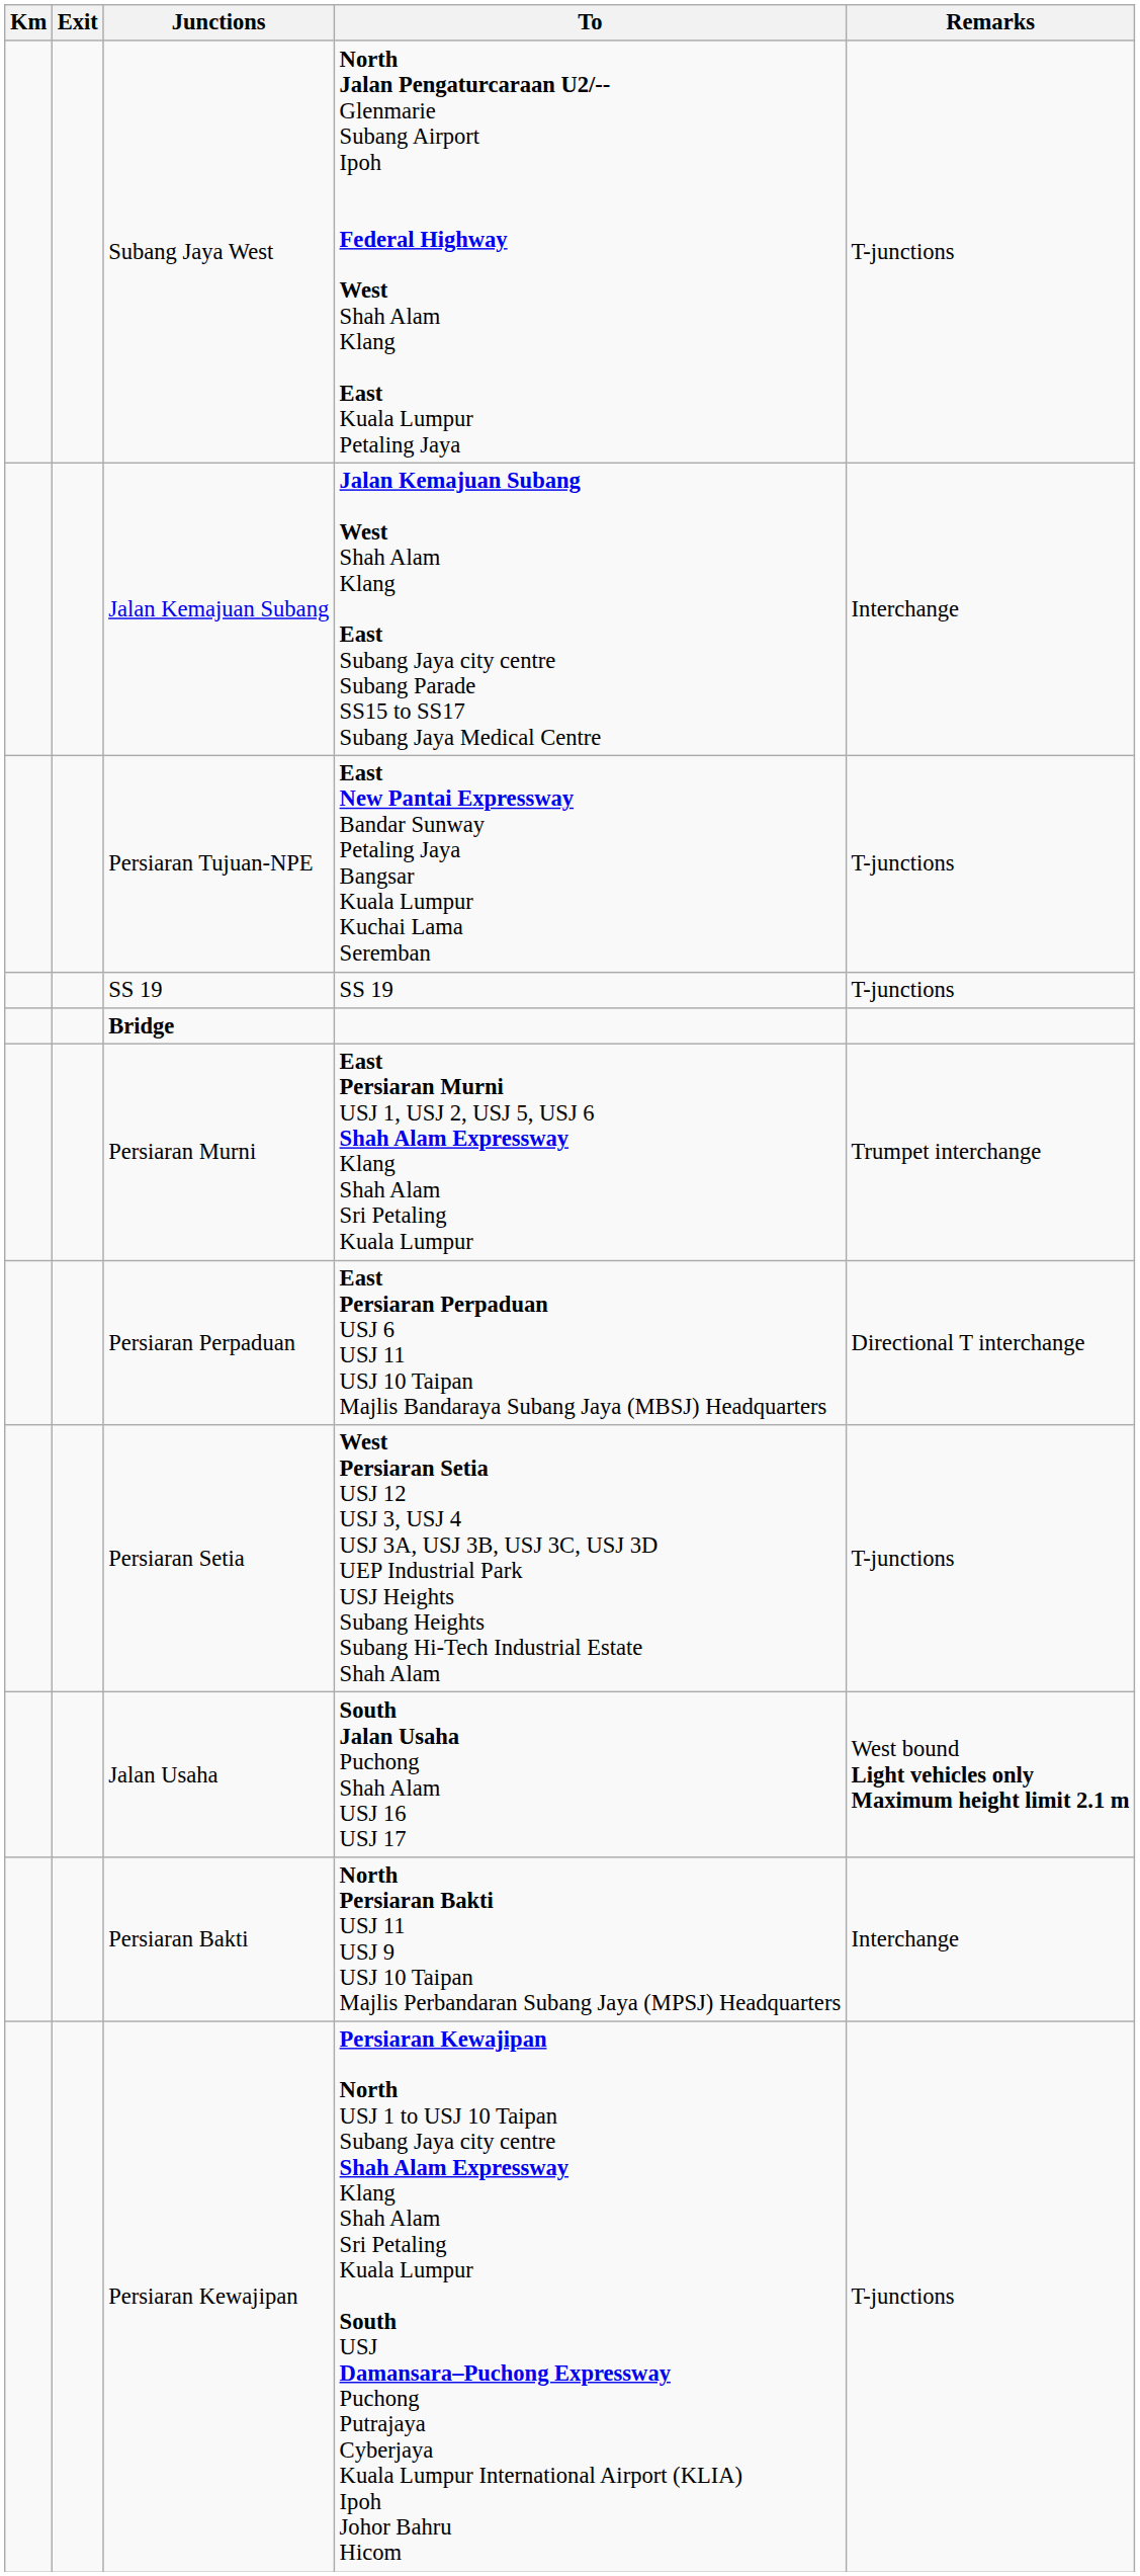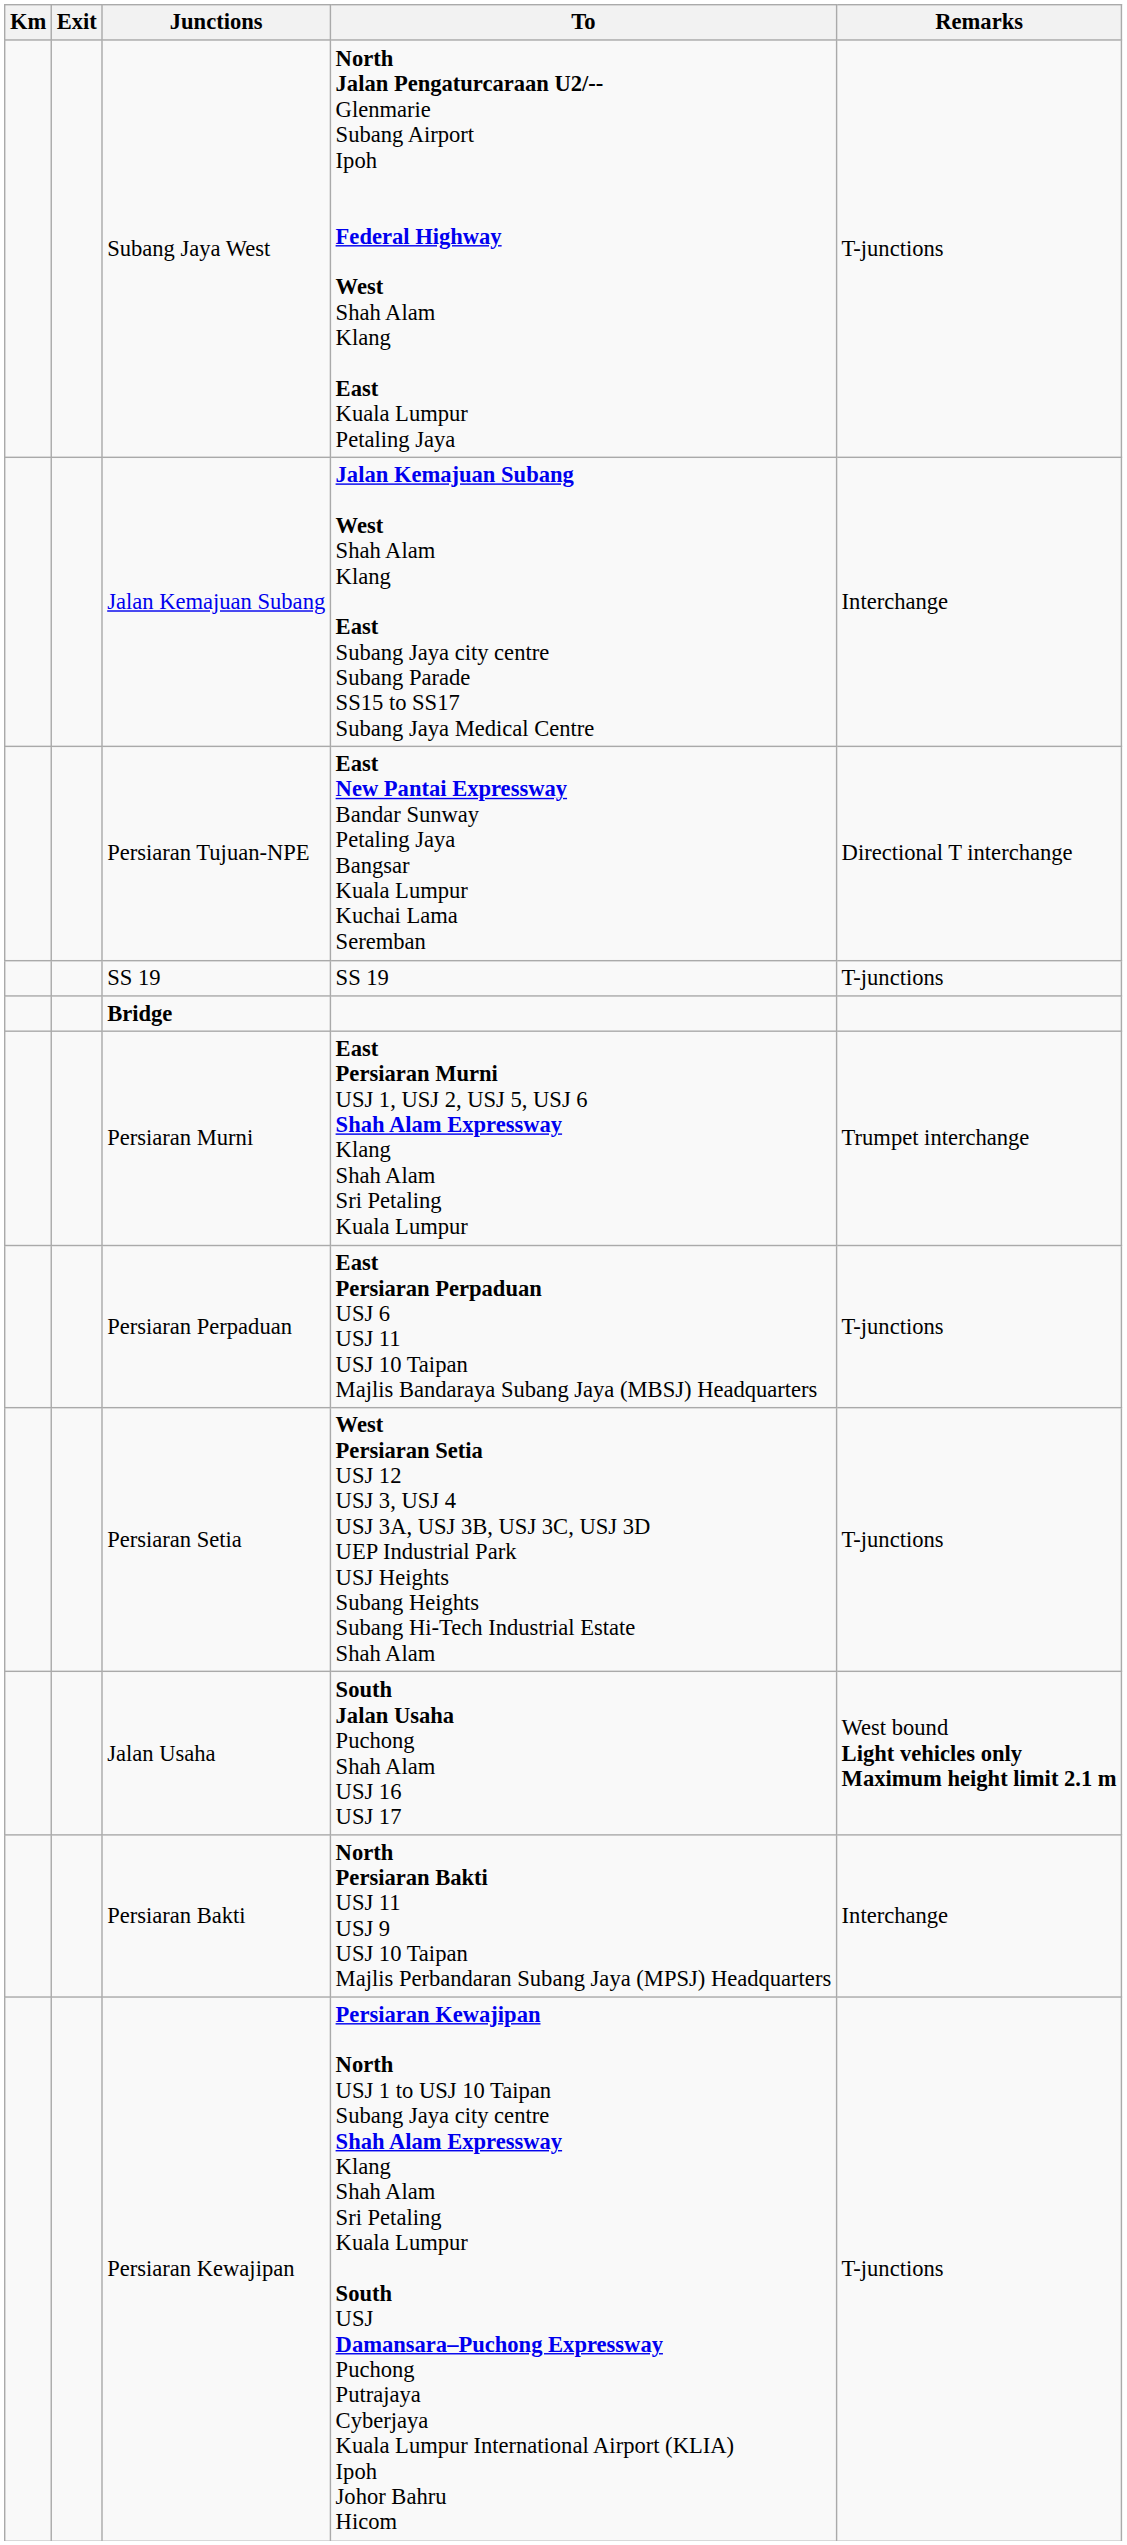Persiaran Tujuan-NPE | Remarks: T-junctions -> Directional T interchange
Persiaran Perpaduan | Remarks: Directional T interchange -> T-junctions
